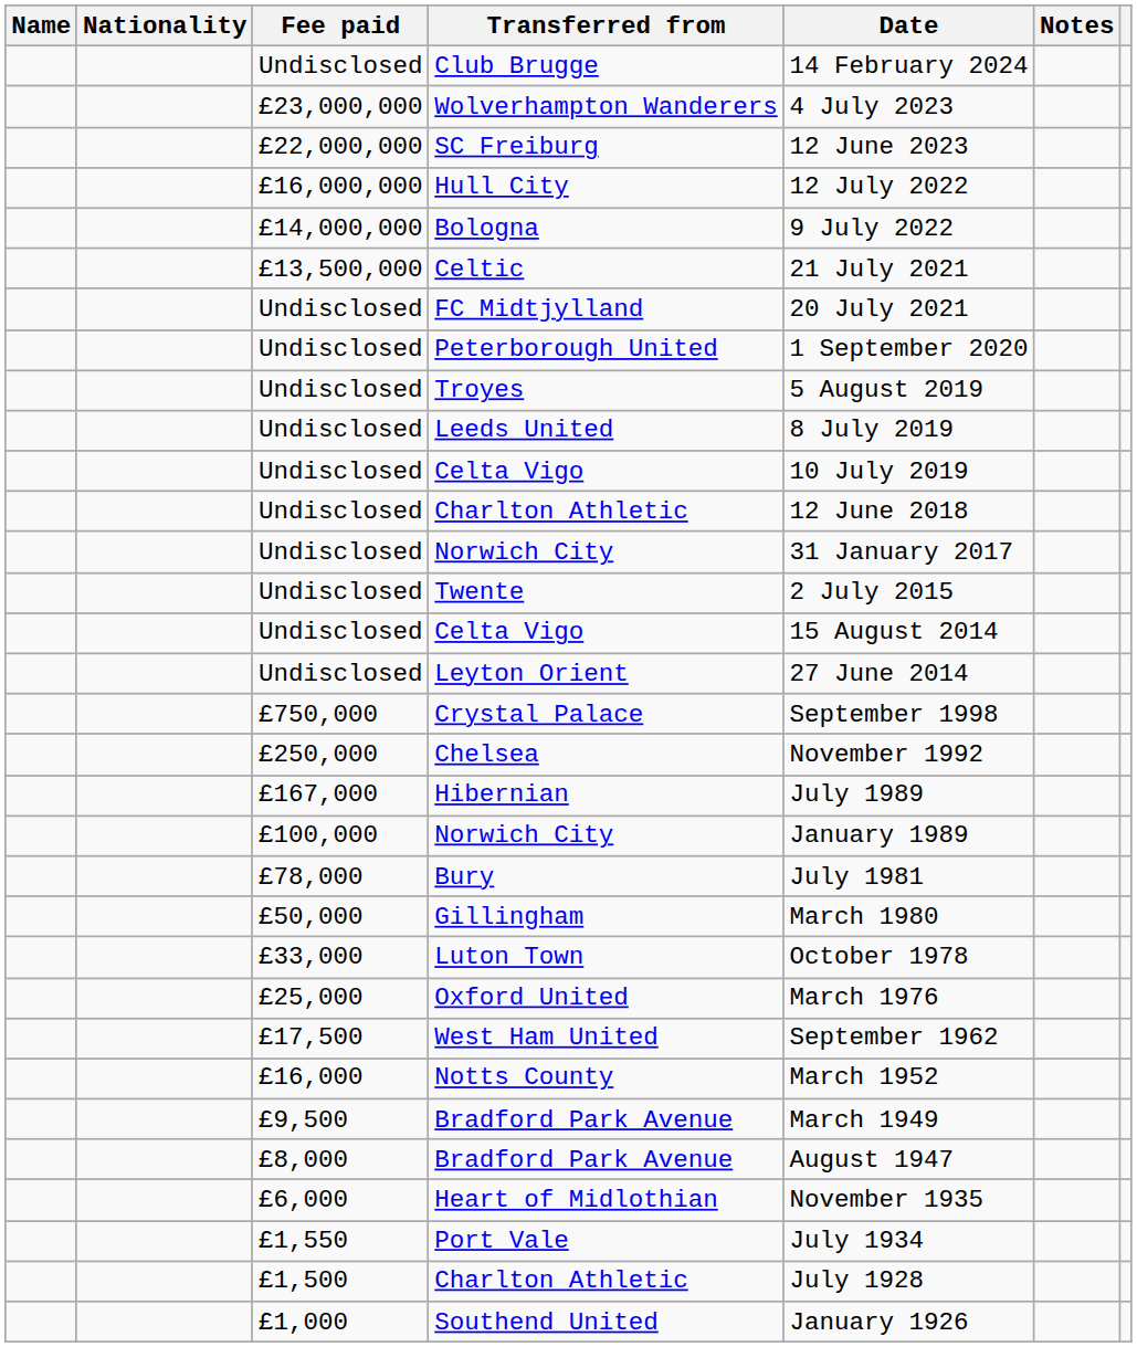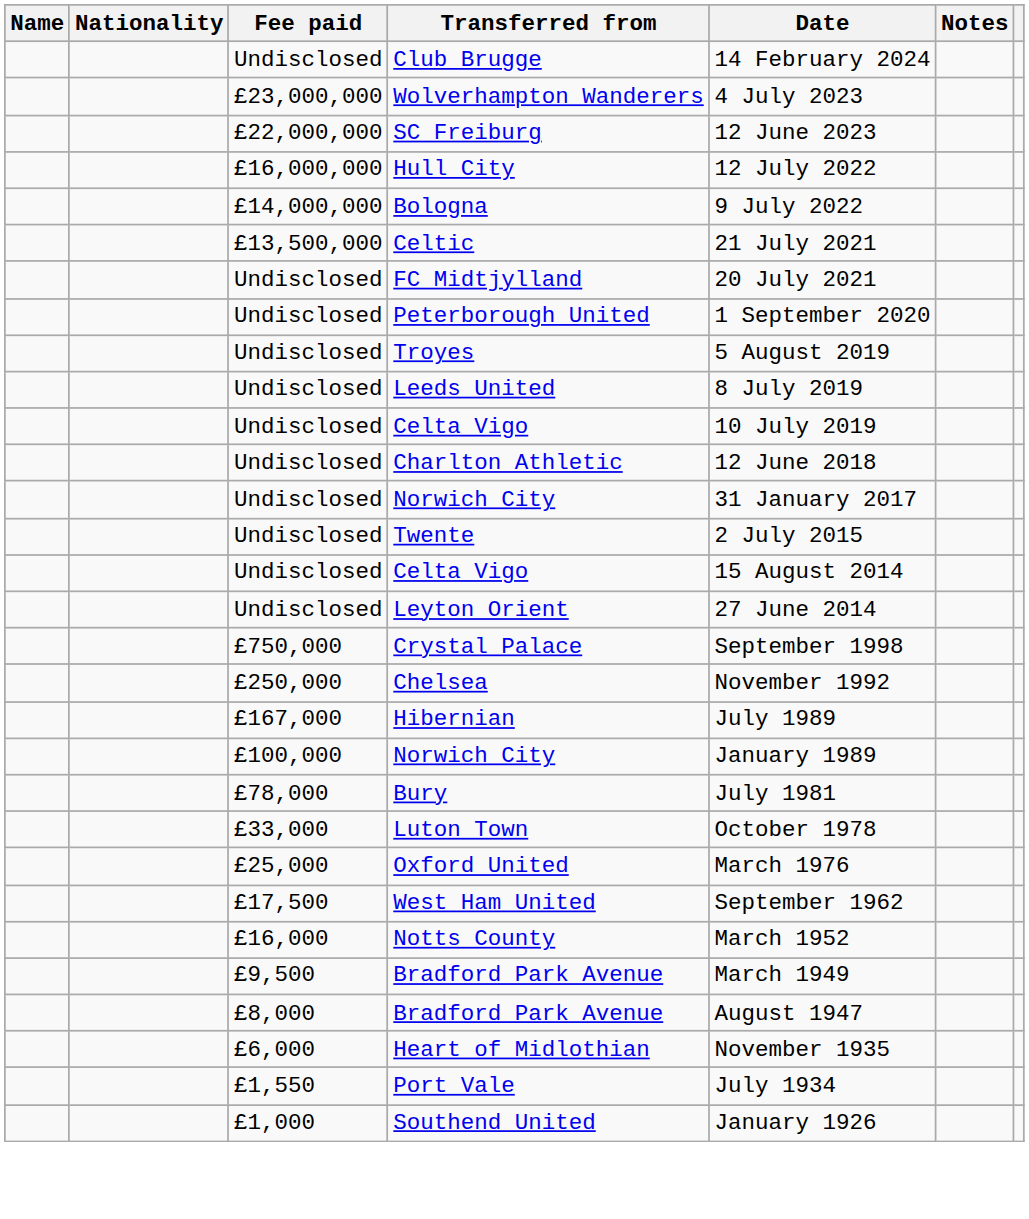- row: £50,000 | Gillingham | March 1980
- row: £1,500 | Charlton Athletic | July 1928
